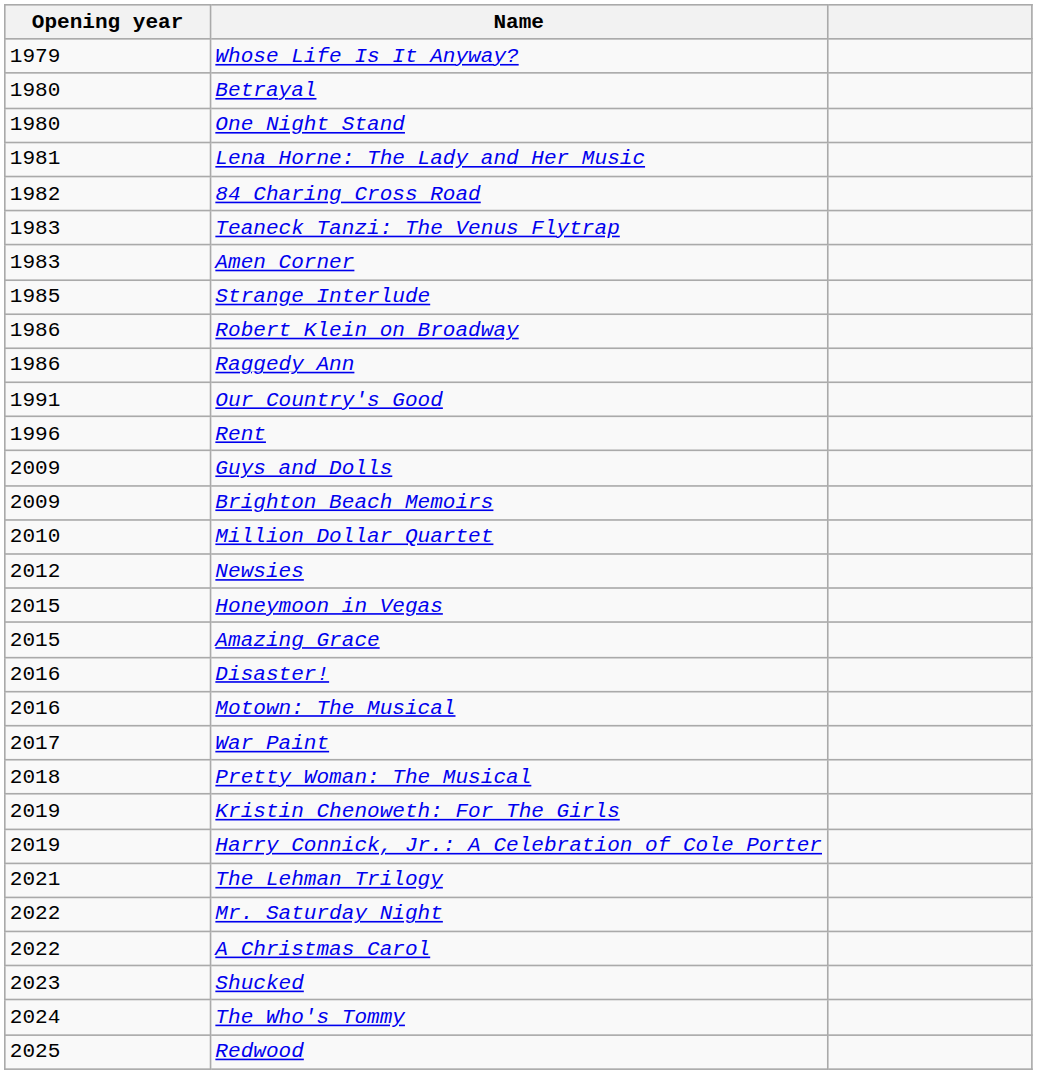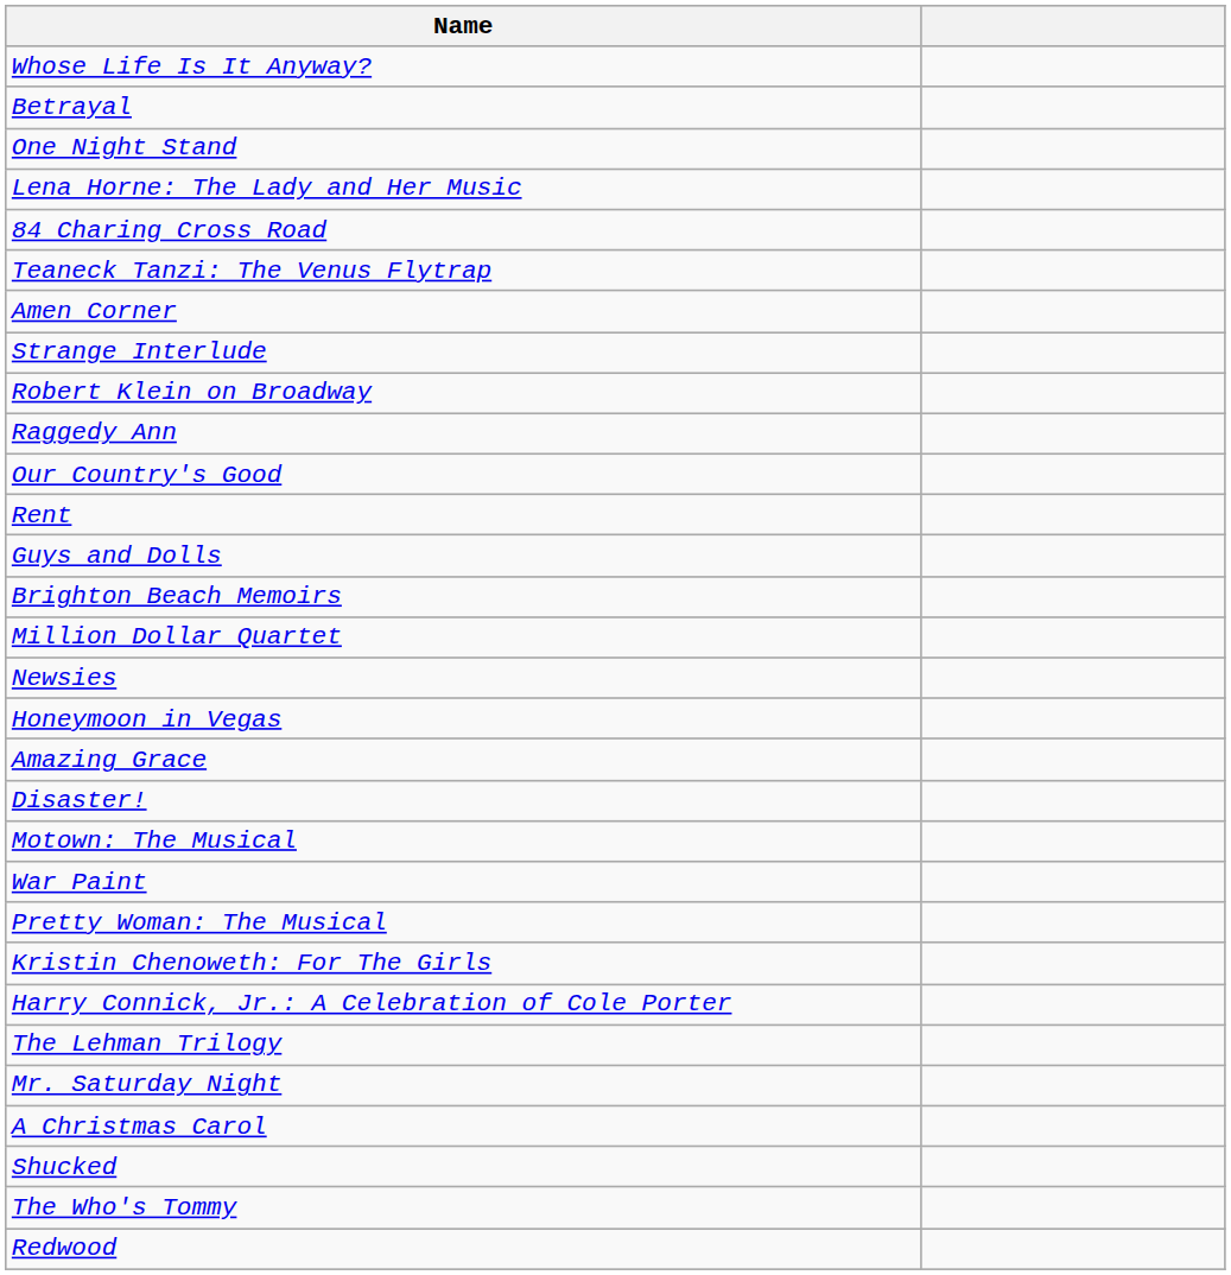- column: Opening year | 1979 | 1980 | 1980 | 1981 | 1982 | 1983 | 1983 | 1985 | 1986 | 1986 | 1991 | 1996 | 2009 | 2009 | 2010 | 2012 | 2015 | 2015 | 2016 | 2016 | 2017 | 2018 | 2019 | 2019 | 2021 | 2022 | 2022 | 2023 | 2024 | 2025
